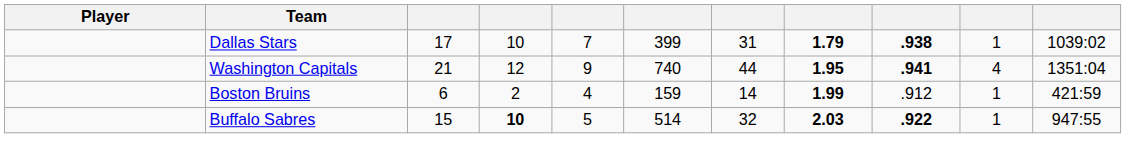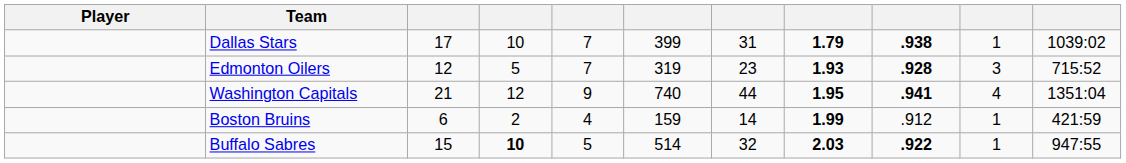+ row: Edmonton Oilers | 12 | 5 | 7 | 319 | 23 | 1.93 | .928 | 3 | 715:52
